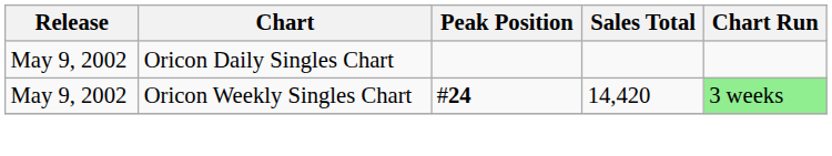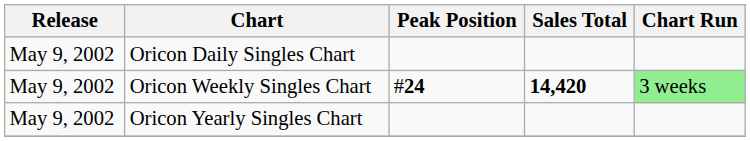Oricon Weekly Singles Chart | Sales Total: normal -> bold
+ row: May 9, 2002 | Oricon Yearly Singles Chart
